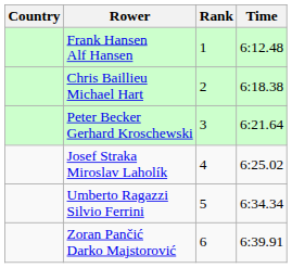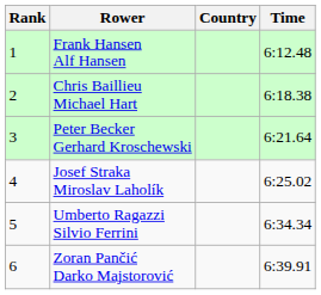columns swapped: Rank <-> Country
